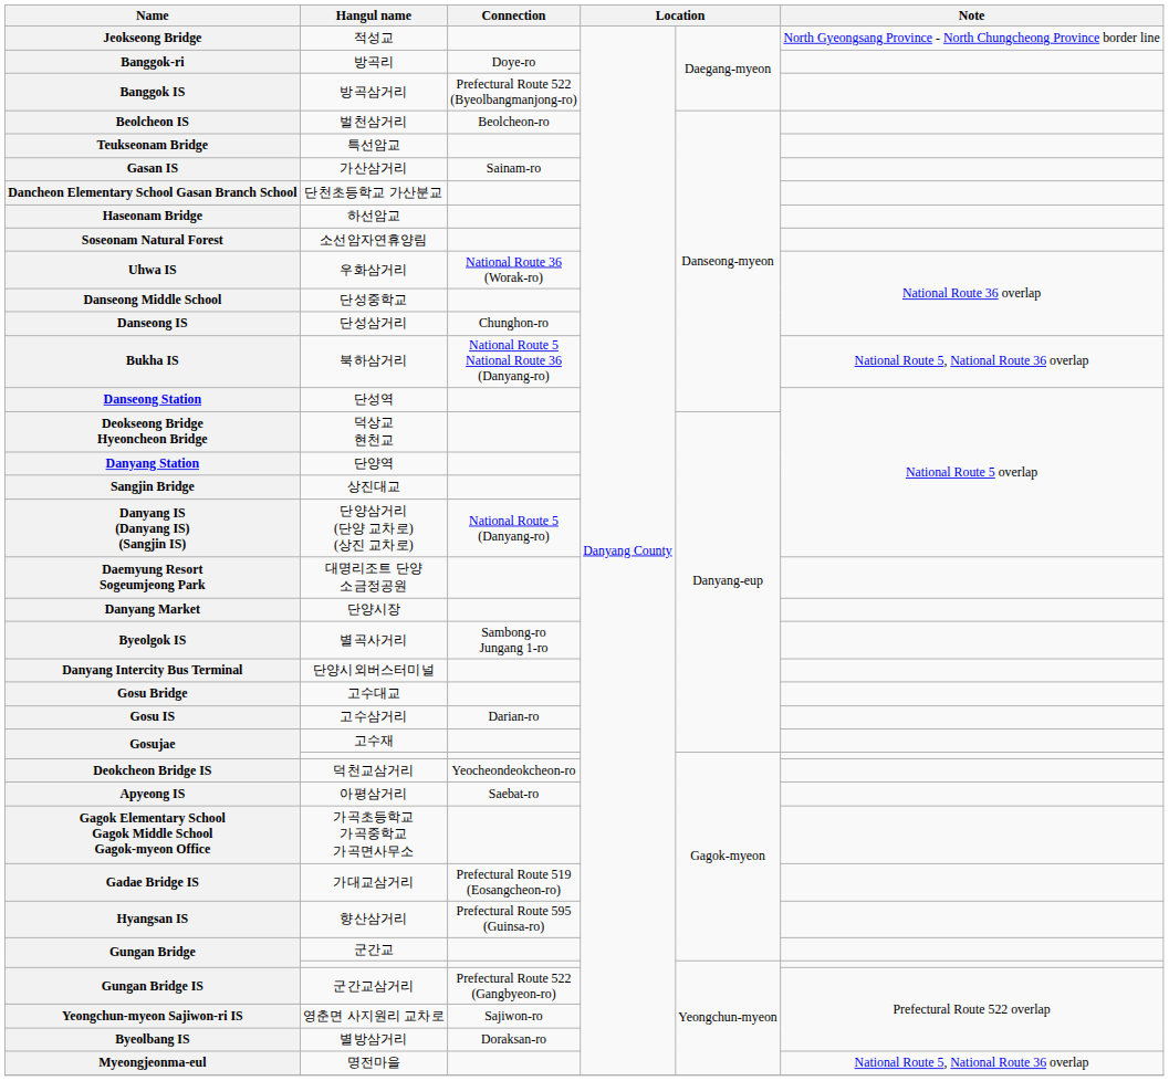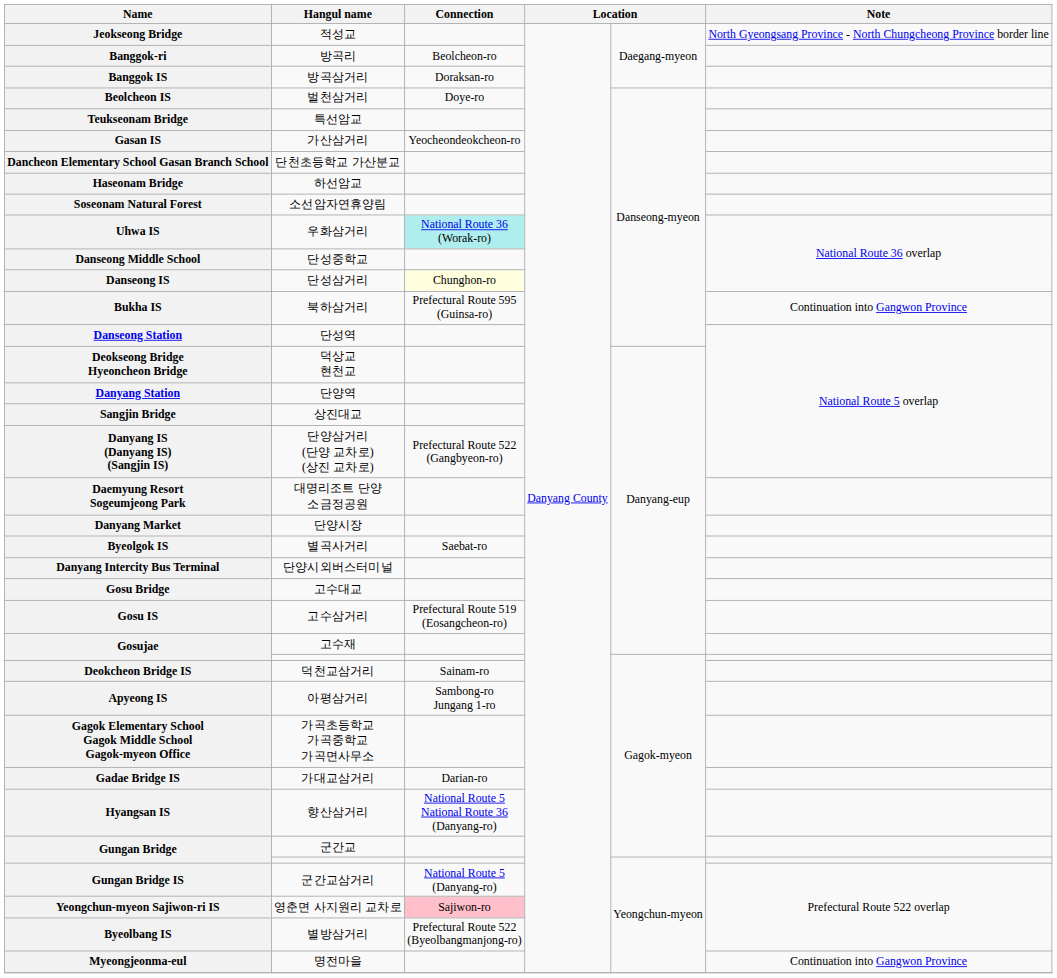방곡리 | Connection: Doye-ro -> Beolcheon-ro
방곡삼거리 | Connection: Prefectural Route 522 (Byeolbangmanjong-ro) -> Doraksan-ro
벌천삼거리 | Connection: Beolcheon-ro -> Doye-ro
가산삼거리 | Connection: Sainam-ro -> Yeocheondeokcheon-ro
우화삼거리 | Connection: no background -> paleturquoise background
단성삼거리 | Connection: no background -> lightyellow background
북하삼거리 | Connection: National Route 5 National Route 36 (Danyang-ro) -> Prefectural Route 595 (Guinsa-ro)
북하삼거리 | Note: National Route 5, National Route 36 overlap -> Continuation into Gangwon Province
단양삼거리 (단양 교차로) (상진 교차로) | Connection: National Route 5 (Danyang-ro) -> Prefectural Route 522 (Gangbyeon-ro)
별곡사거리 | Connection: Sambong-ro Jungang 1-ro -> Saebat-ro
고수삼거리 | Connection: Darian-ro -> Prefectural Route 519 (Eosangcheon-ro)
덕천교삼거리 | Connection: Yeocheondeokcheon-ro -> Sainam-ro
아평삼거리 | Connection: Saebat-ro -> Sambong-ro Jungang 1-ro
가대교삼거리 | Connection: Prefectural Route 519 (Eosangcheon-ro) -> Darian-ro
향산삼거리 | Connection: Prefectural Route 595 (Guinsa-ro) -> National Route 5 National Route 36 (Danyang-ro)
군간교삼거리 | Connection: Prefectural Route 522 (Gangbyeon-ro) -> National Route 5 (Danyang-ro)
영춘면 사지원리 교차로 | Connection: no background -> pink background
별방삼거리 | Connection: Doraksan-ro -> Prefectural Route 522 (Byeolbangmanjong-ro)
명전마을 | Note: National Route 5, National Route 36 overlap -> Continuation into Gangwon Province
